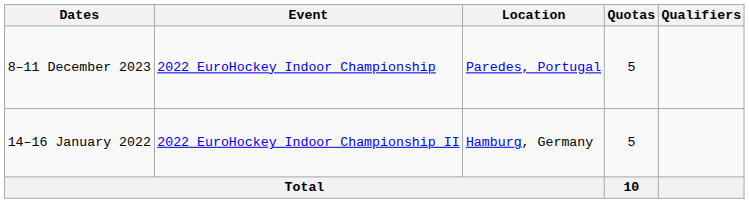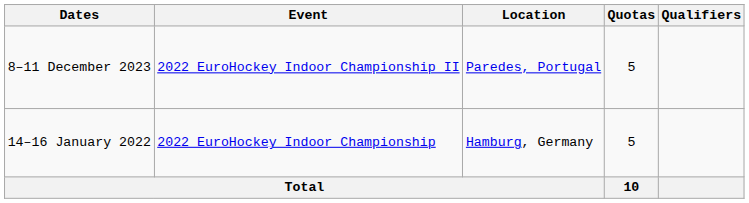8–11 December 2023 | Event: 2022 EuroHockey Indoor Championship -> 2022 EuroHockey Indoor Championship II
14–16 January 2022 | Event: 2022 EuroHockey Indoor Championship II -> 2022 EuroHockey Indoor Championship
